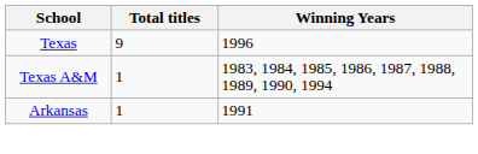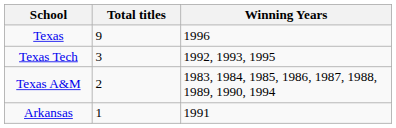+ row: Texas Tech | 3 | 1992, 1993, 1995
Texas A&M | Total titles: 1 -> 2
